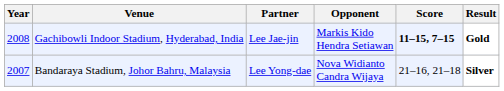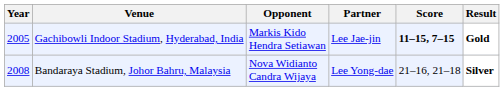columns swapped: Partner <-> Opponent
Gachibowli Indoor Stadium, Hyderabad, India | Year: 2008 -> 2005
Bandaraya Stadium, Johor Bahru, Malaysia | Year: 2007 -> 2008
